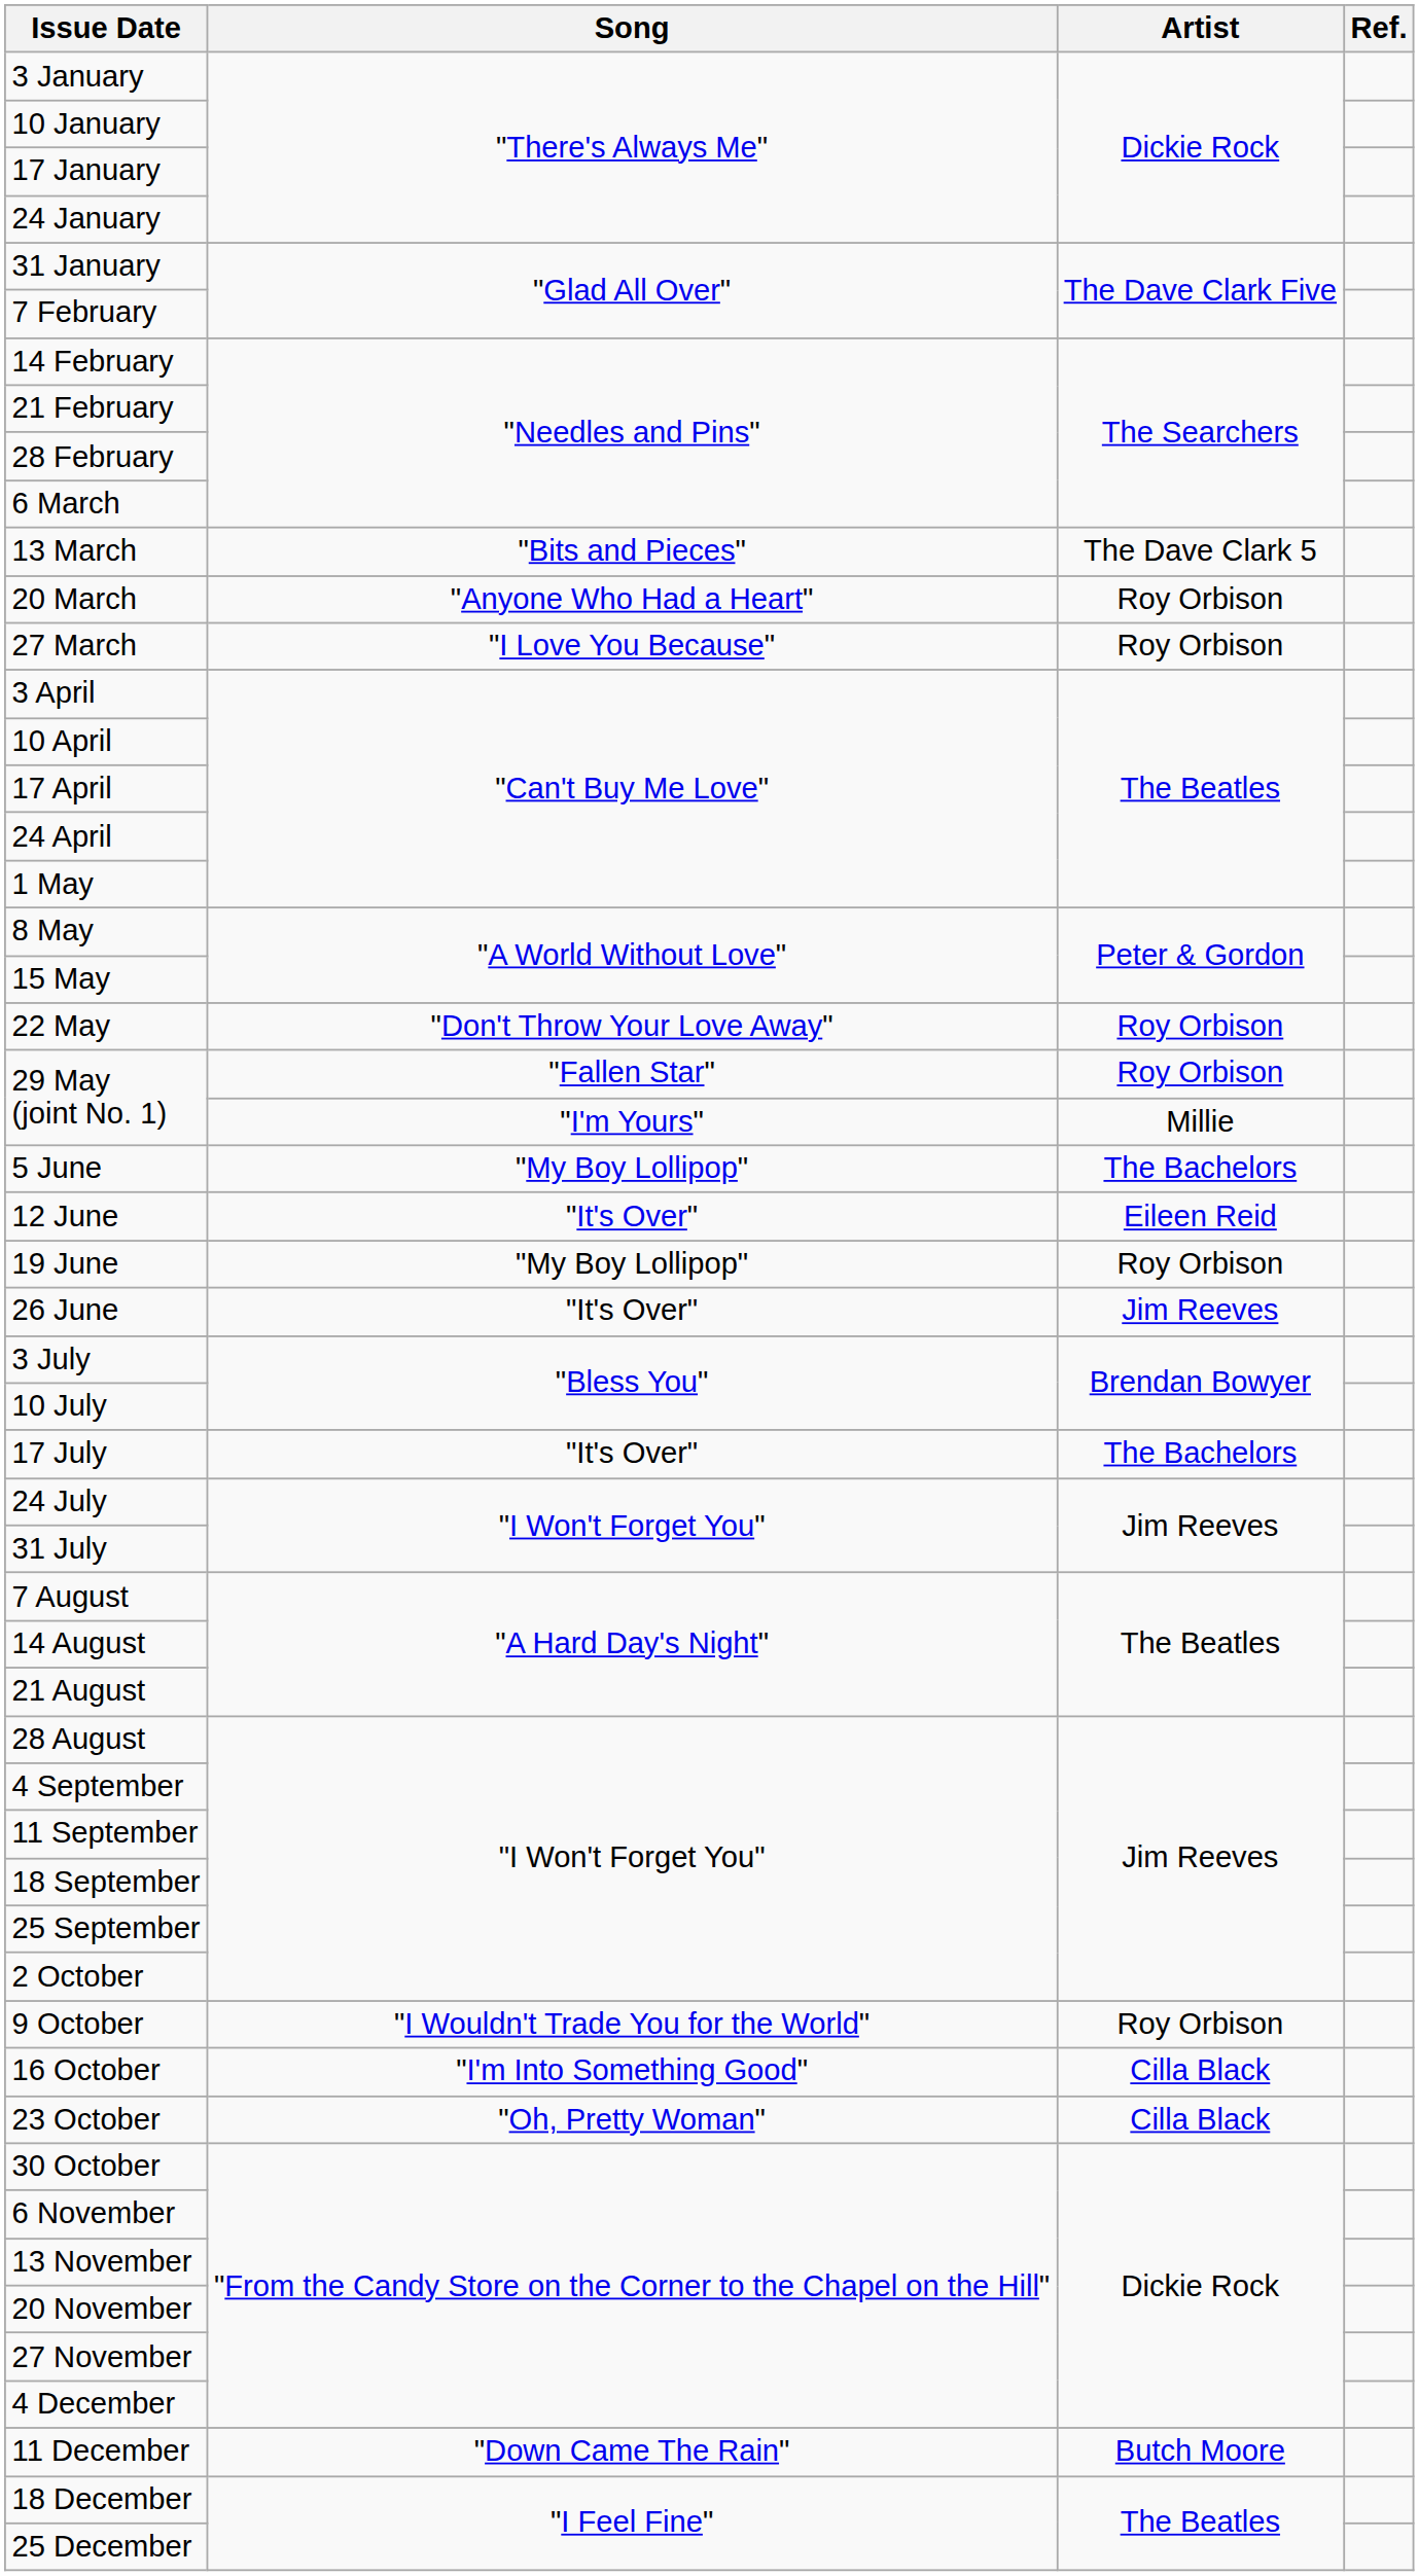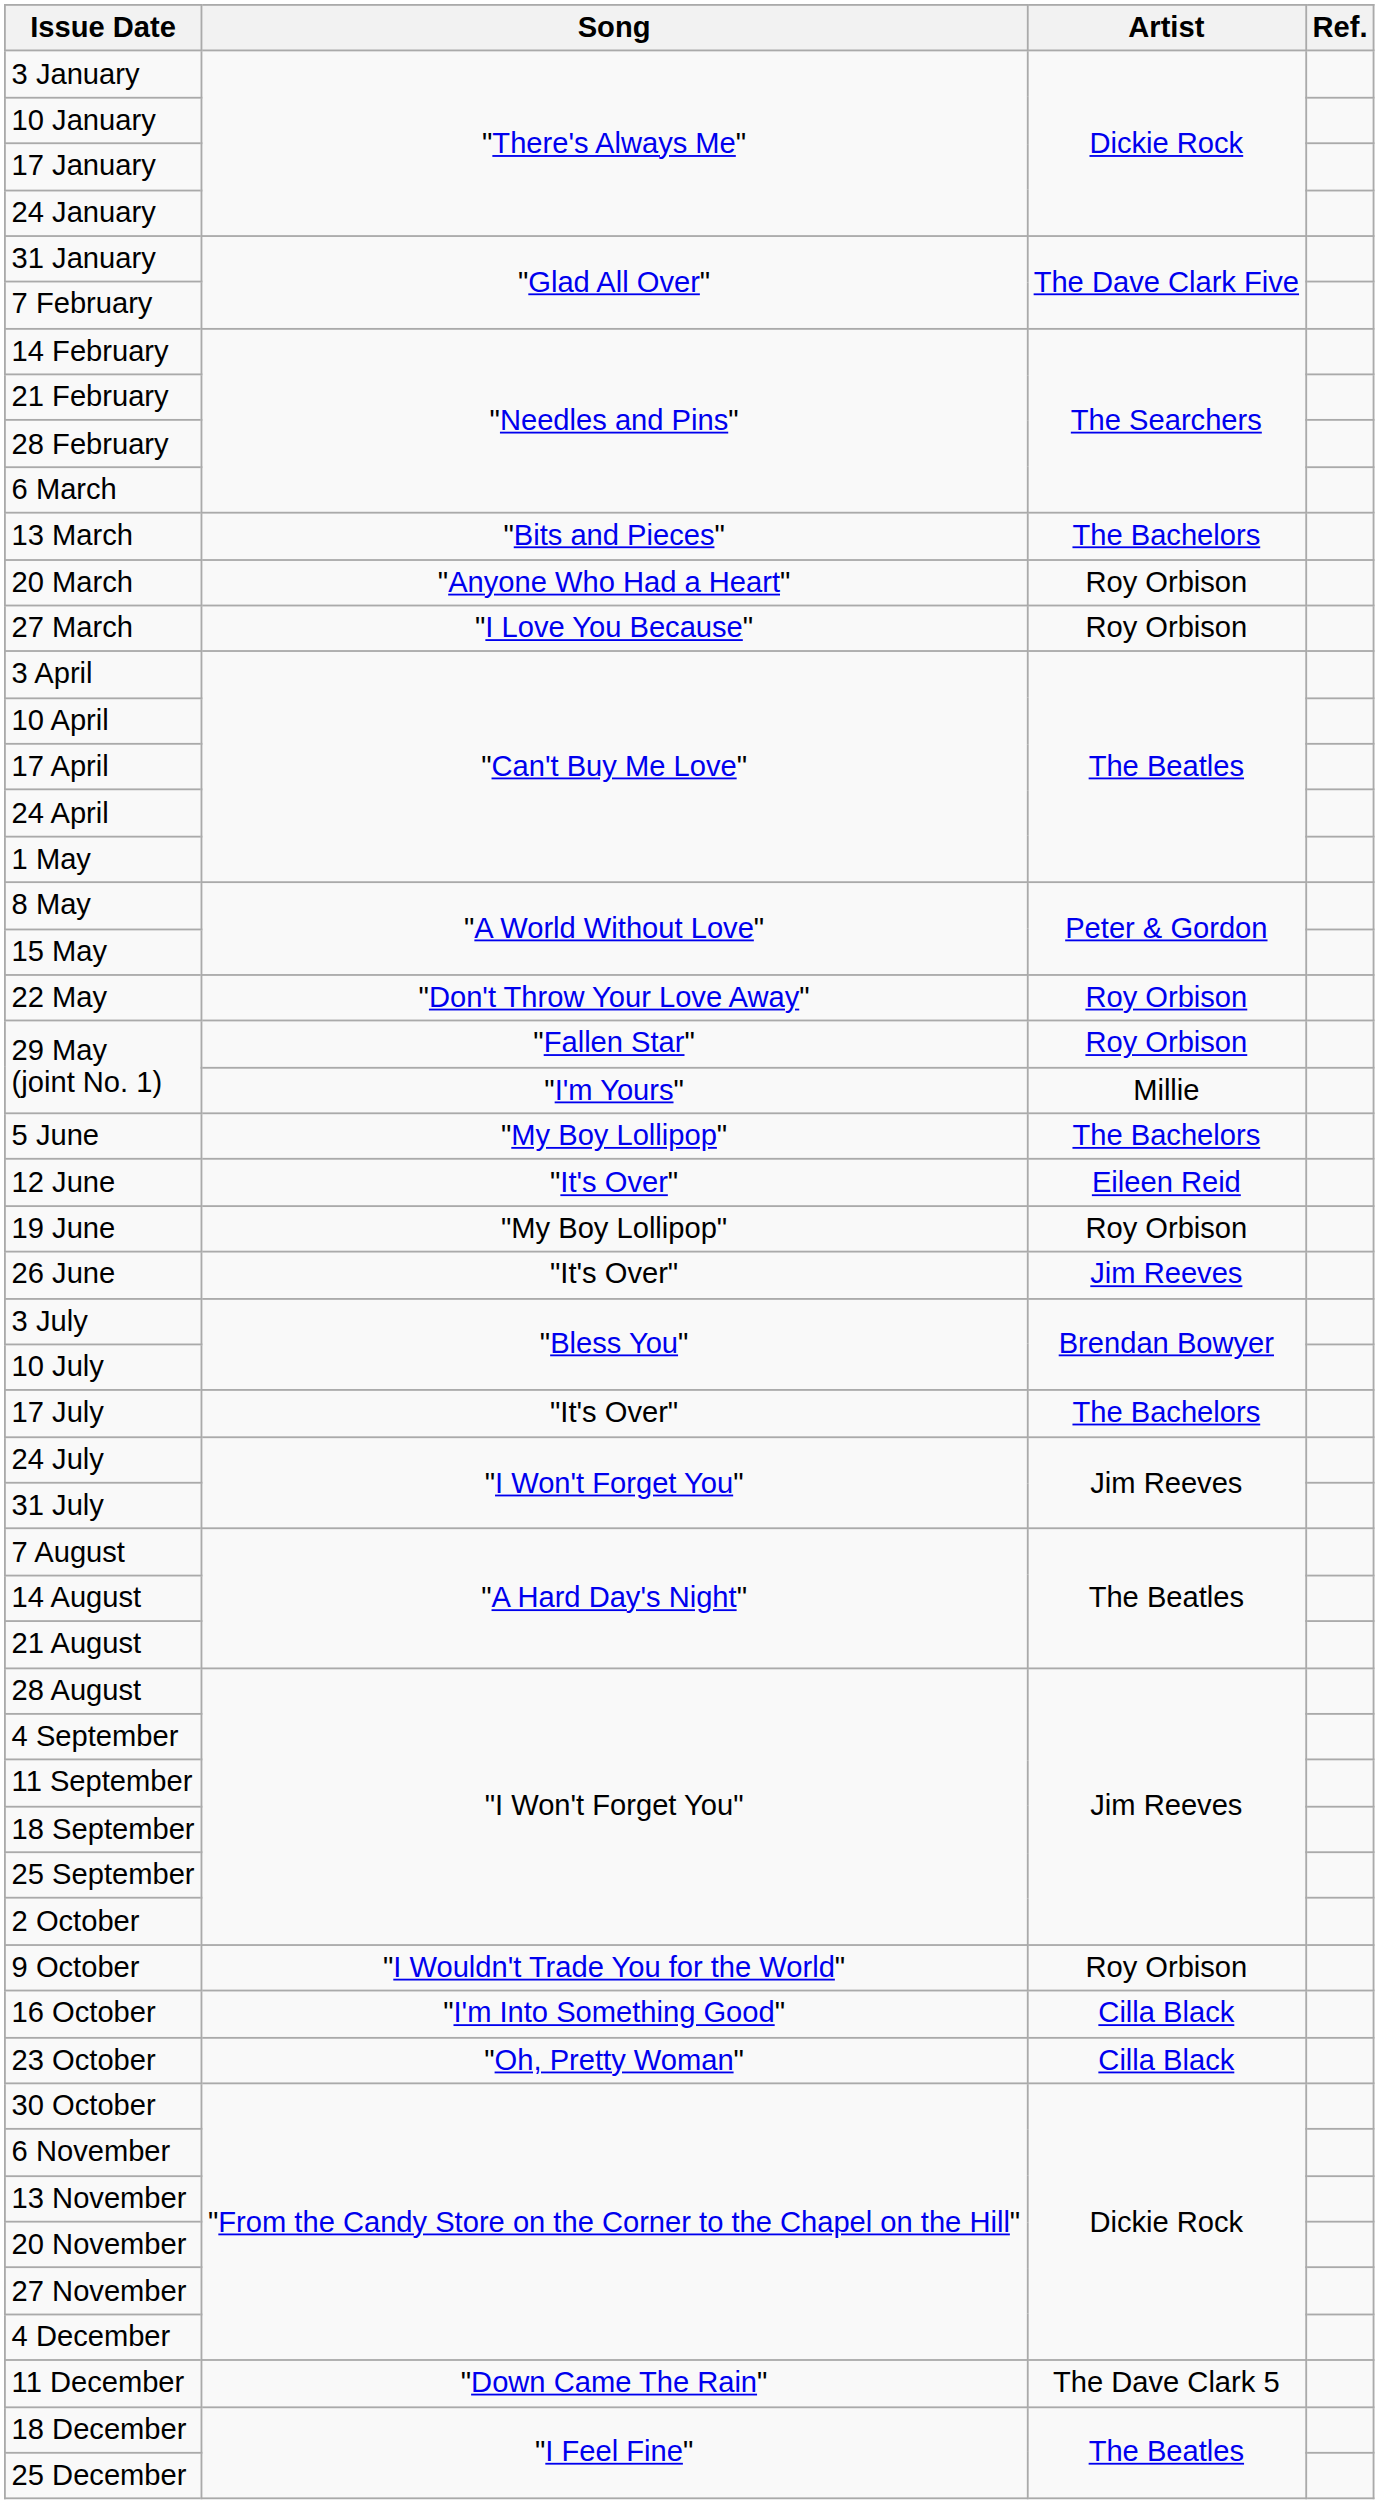13 March | Artist: The Dave Clark 5 -> The Bachelors
11 December | Artist: Butch Moore -> The Dave Clark 5
